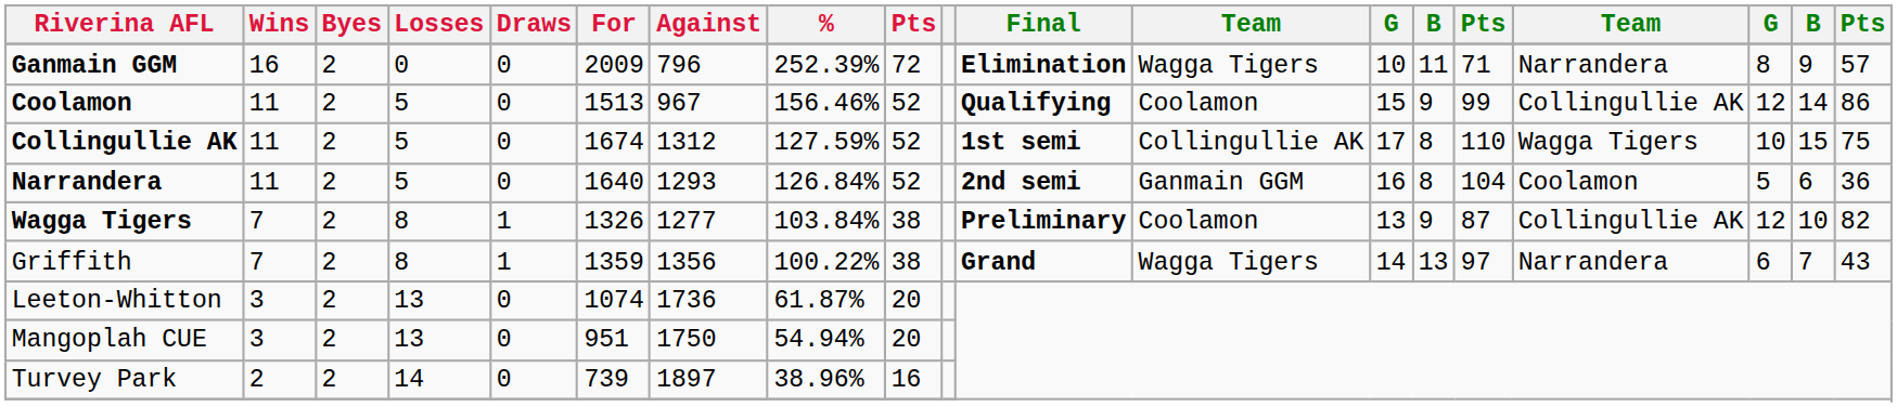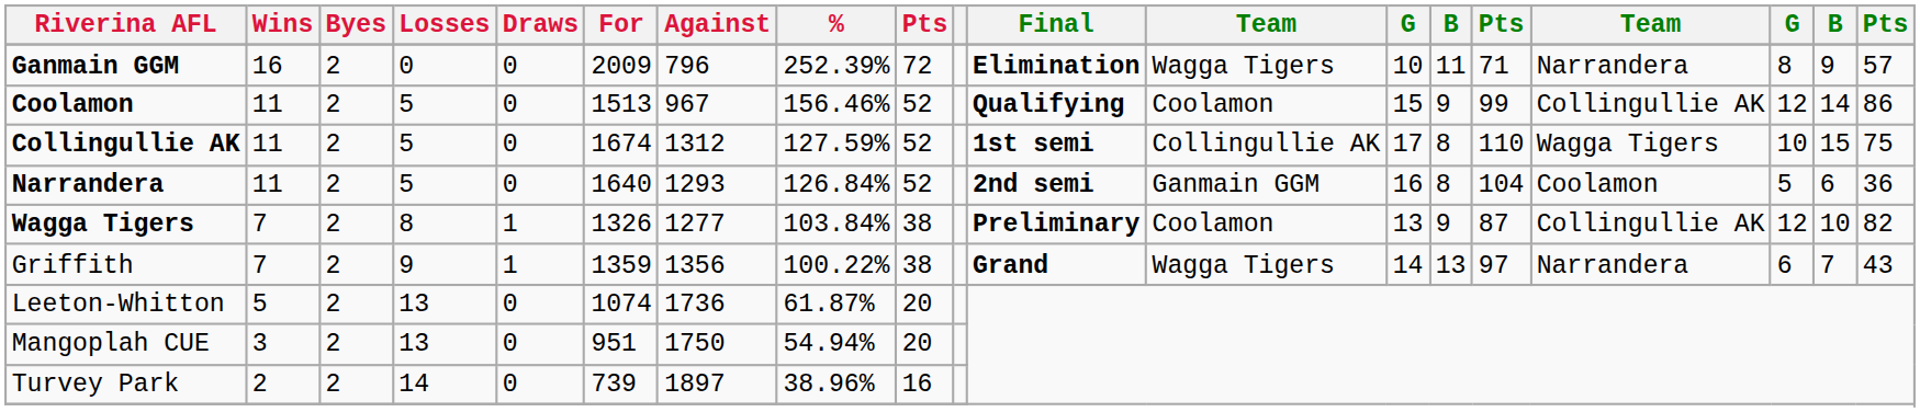Griffith | Losses: 8 -> 9
Leeton-Whitton | Wins: 3 -> 5
